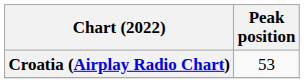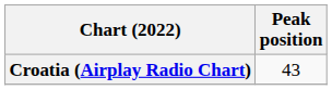Croatia (Airplay Radio Chart) | Peak position: 53 -> 43
